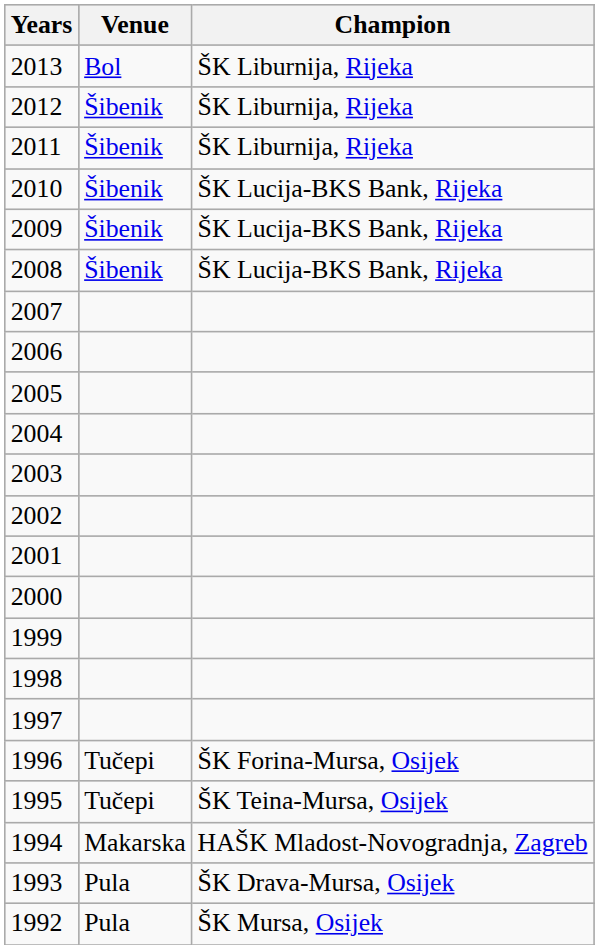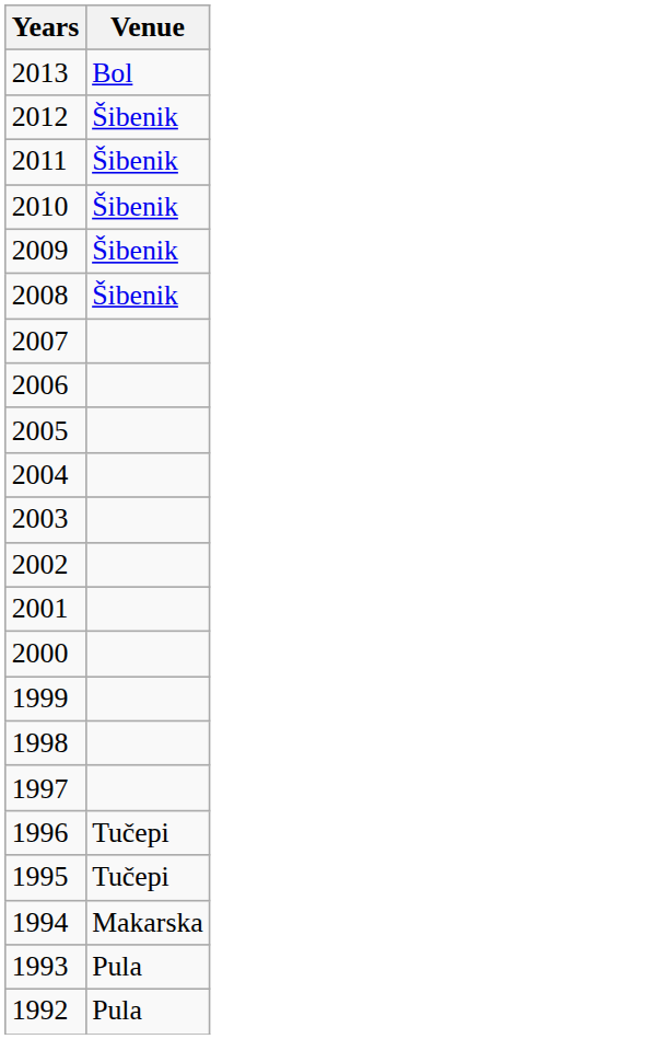- column: Champion | ŠK Liburnija, Rijeka | ŠK Liburnija, Rijeka | ŠK Liburnija, Rijeka | ŠK Lucija-BKS Bank, Rijeka | ŠK Lucija-BKS Bank, Rijeka | ŠK Lucija-BKS Bank, Rijeka | ŠK Forina-Mursa, Osijek | ŠK Teina-Mursa, Osijek | HAŠK Mladost-Novogradnja, Zagreb | ŠK Drava-Mursa, Osijek | ŠK Mursa, Osijek
